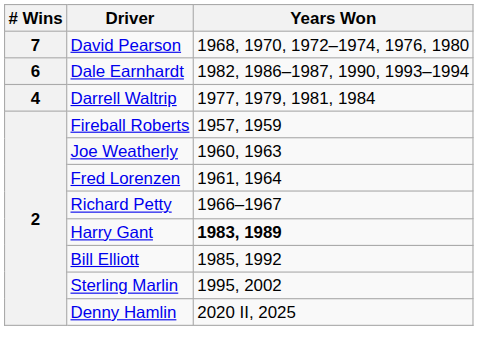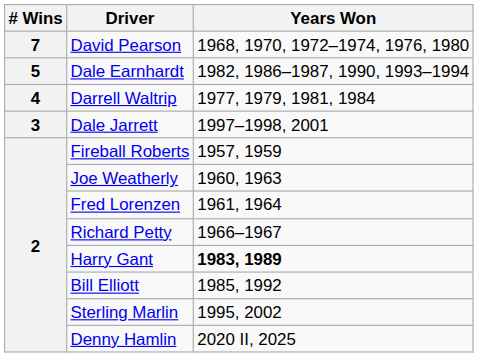Dale Earnhardt | # Wins: 6 -> 5
+ row: 3 | Dale Jarrett | 1997–1998, 2001
